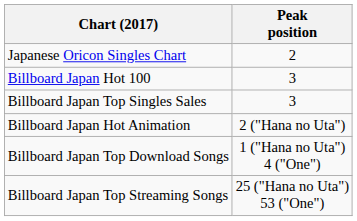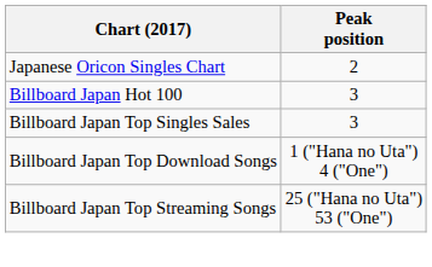- row: Billboard Japan Hot Animation | 2 ("Hana no Uta")
